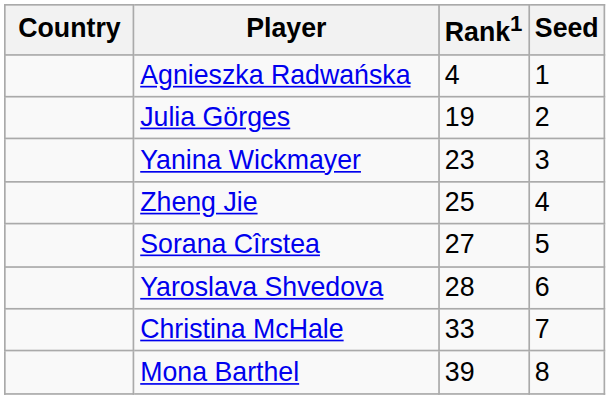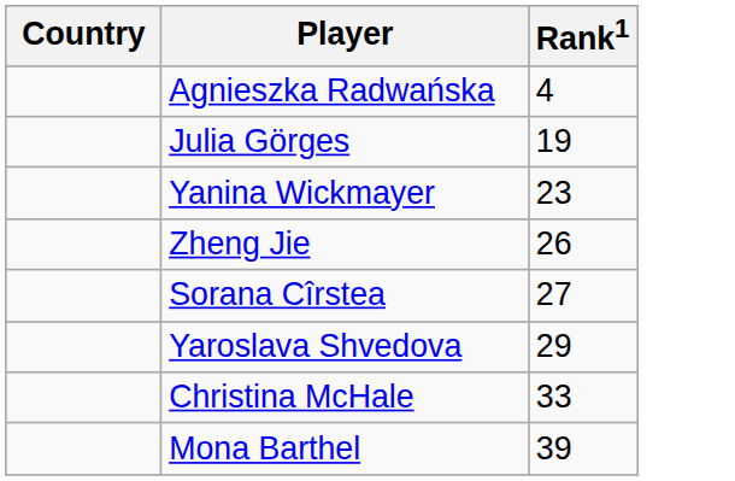- column: Seed | 1 | 2 | 3 | 4 | 5 | 6 | 7 | 8
Zheng Jie | Rank1: 25 -> 26
Yaroslava Shvedova | Rank1: 28 -> 29
